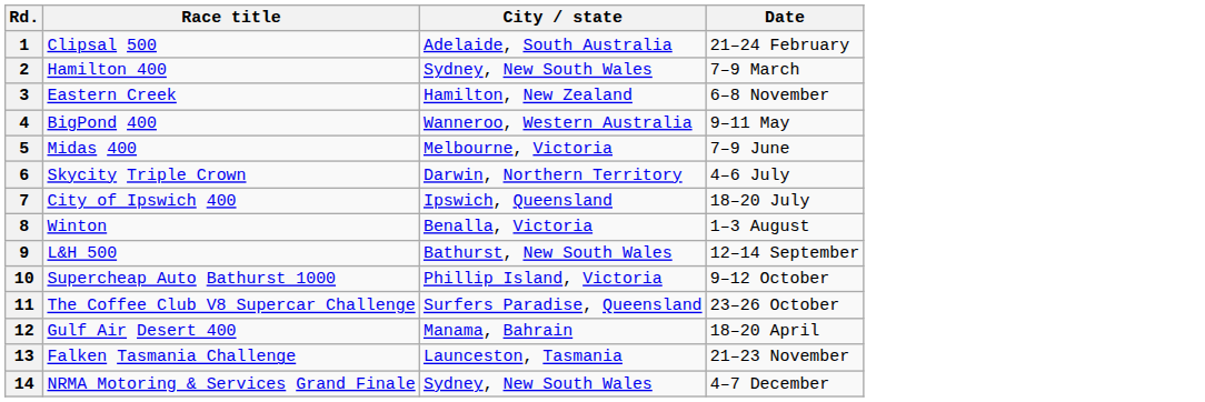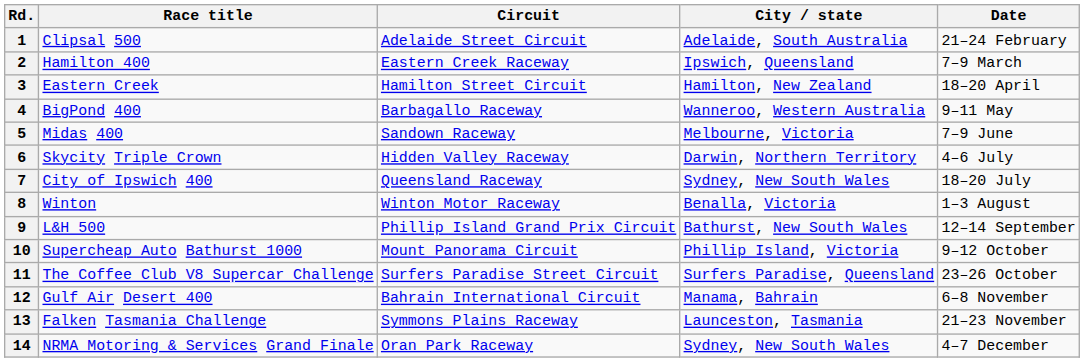+ column: Circuit | Adelaide Street Circuit | Eastern Creek Raceway | Hamilton Street Circuit | Barbagallo Raceway | Sandown Raceway | Hidden Valley Raceway | Queensland Raceway | Winton Motor Raceway | Phillip Island Grand Prix Circuit | Mount Panorama Circuit | Surfers Paradise Street Circuit | Bahrain International Circuit | Symmons Plains Raceway | Oran Park Raceway
2 | City / state: Sydney, New South Wales -> Ipswich, Queensland
3 | Date: 6–8 November -> 18–20 April
7 | City / state: Ipswich, Queensland -> Sydney, New South Wales
12 | Date: 18–20 April -> 6–8 November
